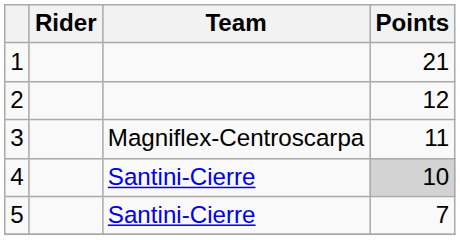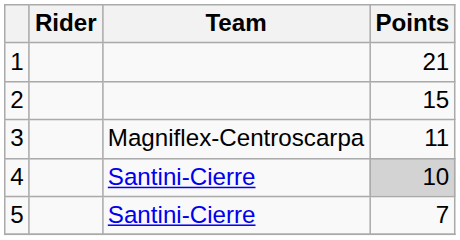2 | Points: 12 -> 15
